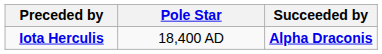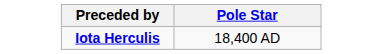- column: Succeeded by | Alpha Draconis
